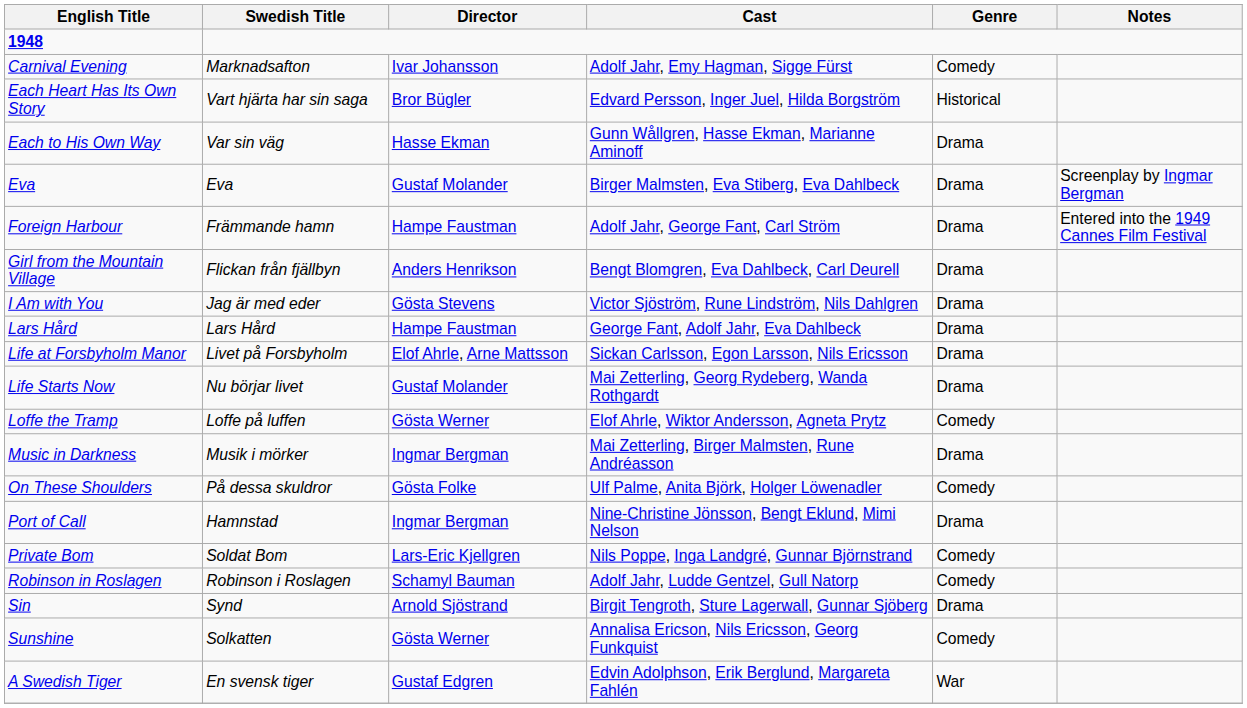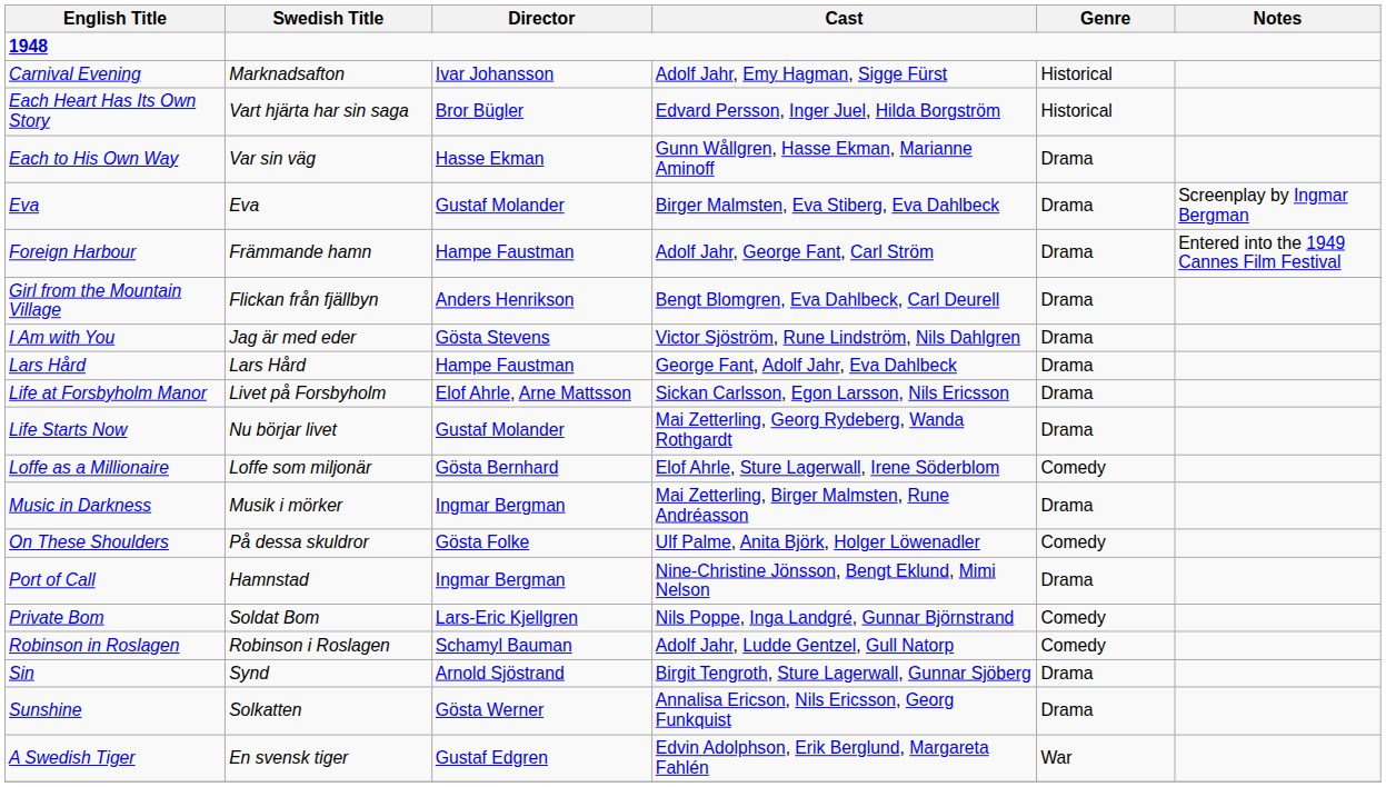Carnival Evening | Genre: Comedy -> Historical
+ row: Loffe as a Millionaire | Loffe som miljonär | Gösta Bernhard | Elof Ahrle, Sture Lagerwall, Irene Söderblom | Comedy
- row: Loffe the Tramp | Loffe på luffen | Gösta Werner | Elof Ahrle, Wiktor Andersson, Agneta Prytz | Comedy
Sunshine | Genre: Comedy -> Drama
